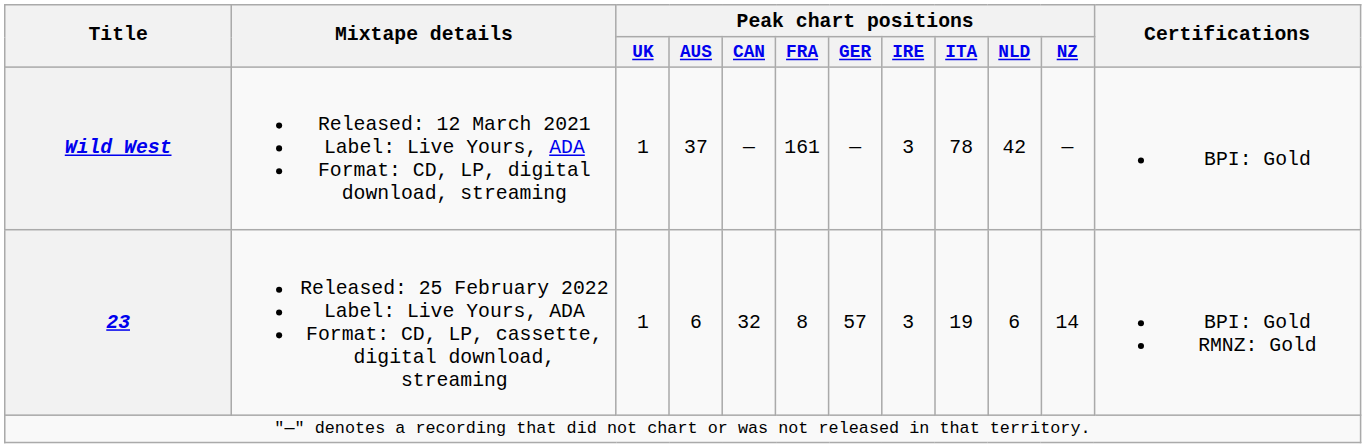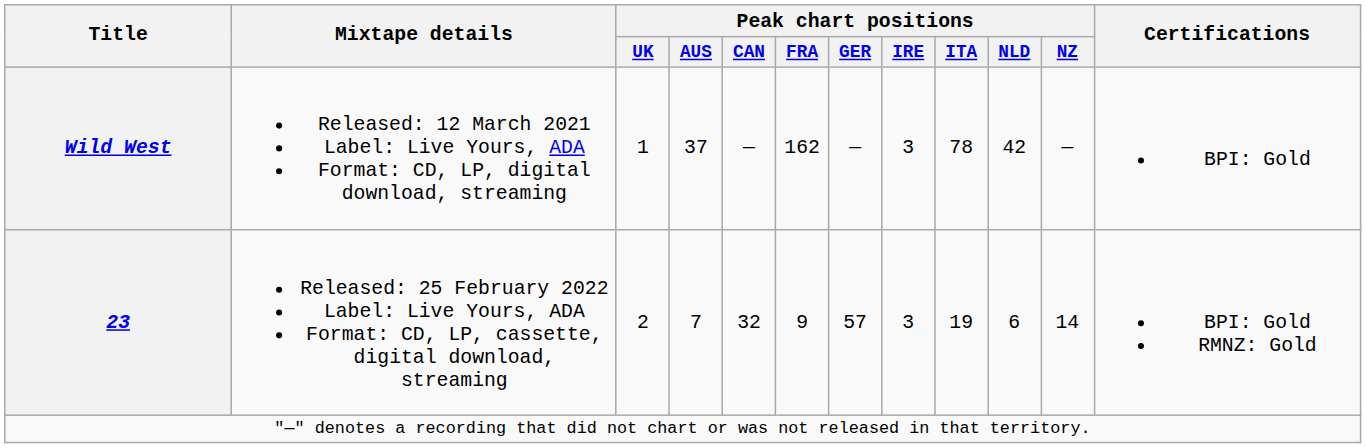Wild West | Peak chart positions / FRA: 161 -> 162
23 | Peak chart positions / UK: 1 -> 2
23 | Peak chart positions / AUS: 6 -> 7
23 | Peak chart positions / FRA: 8 -> 9
